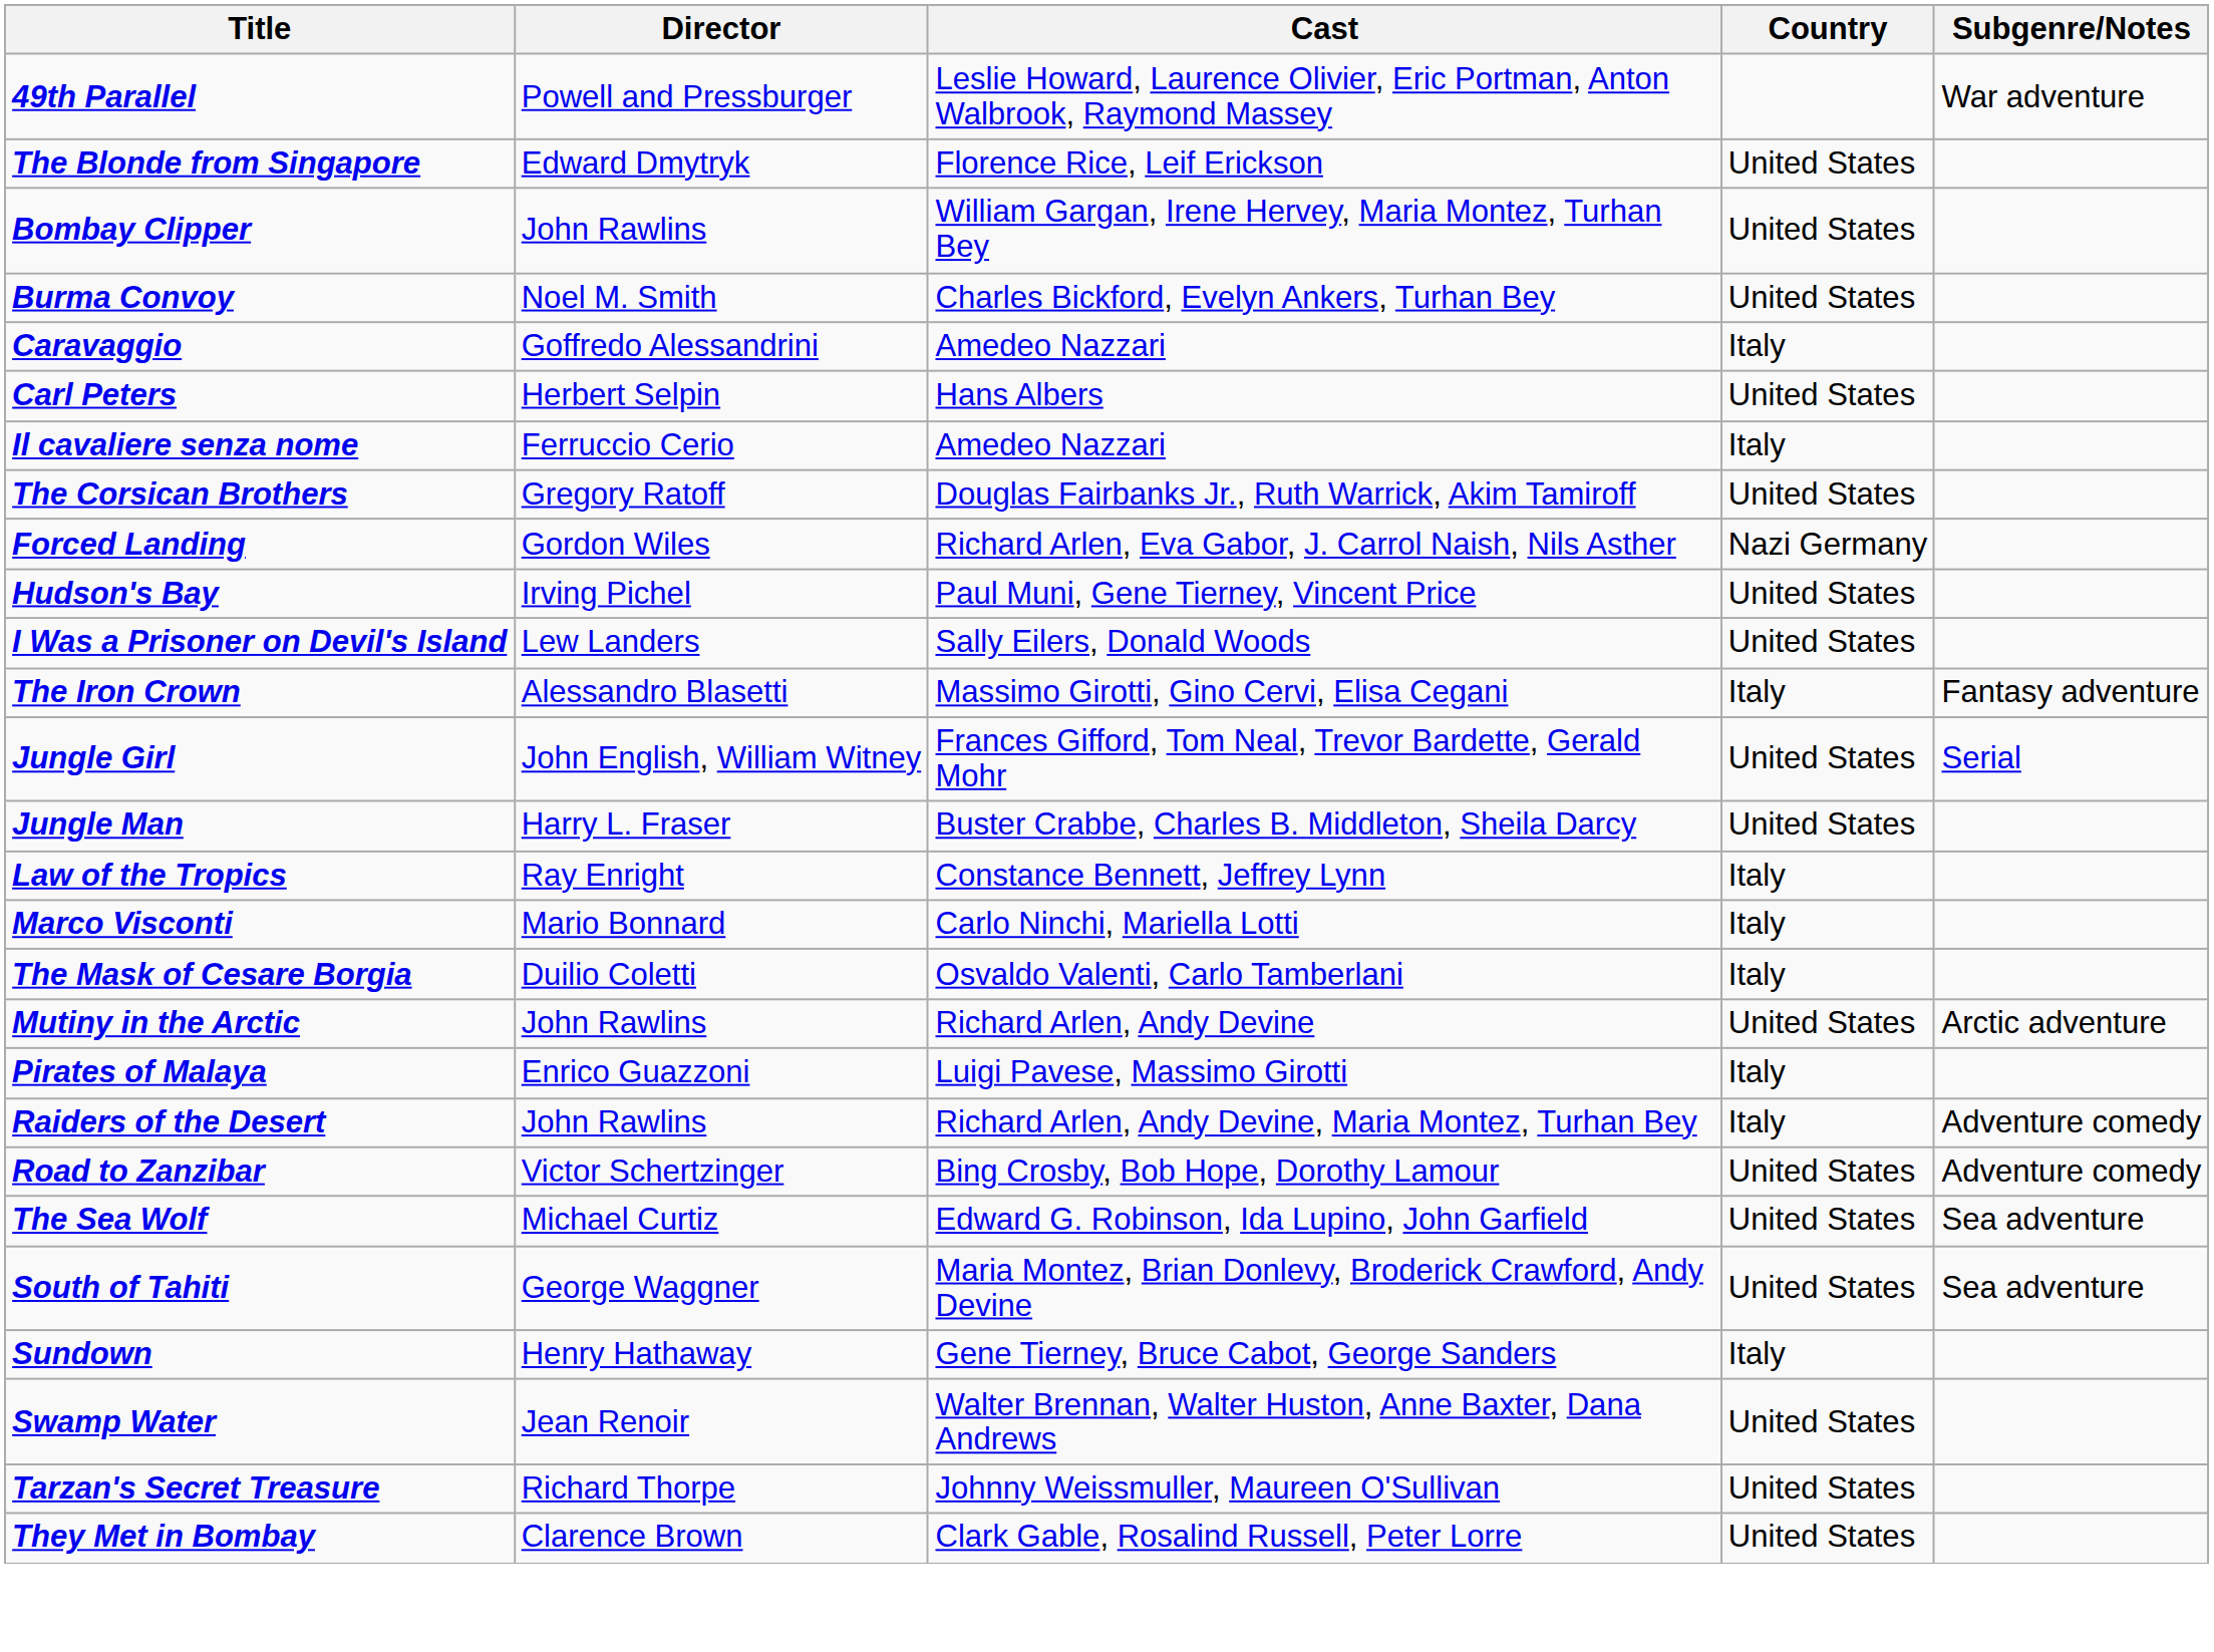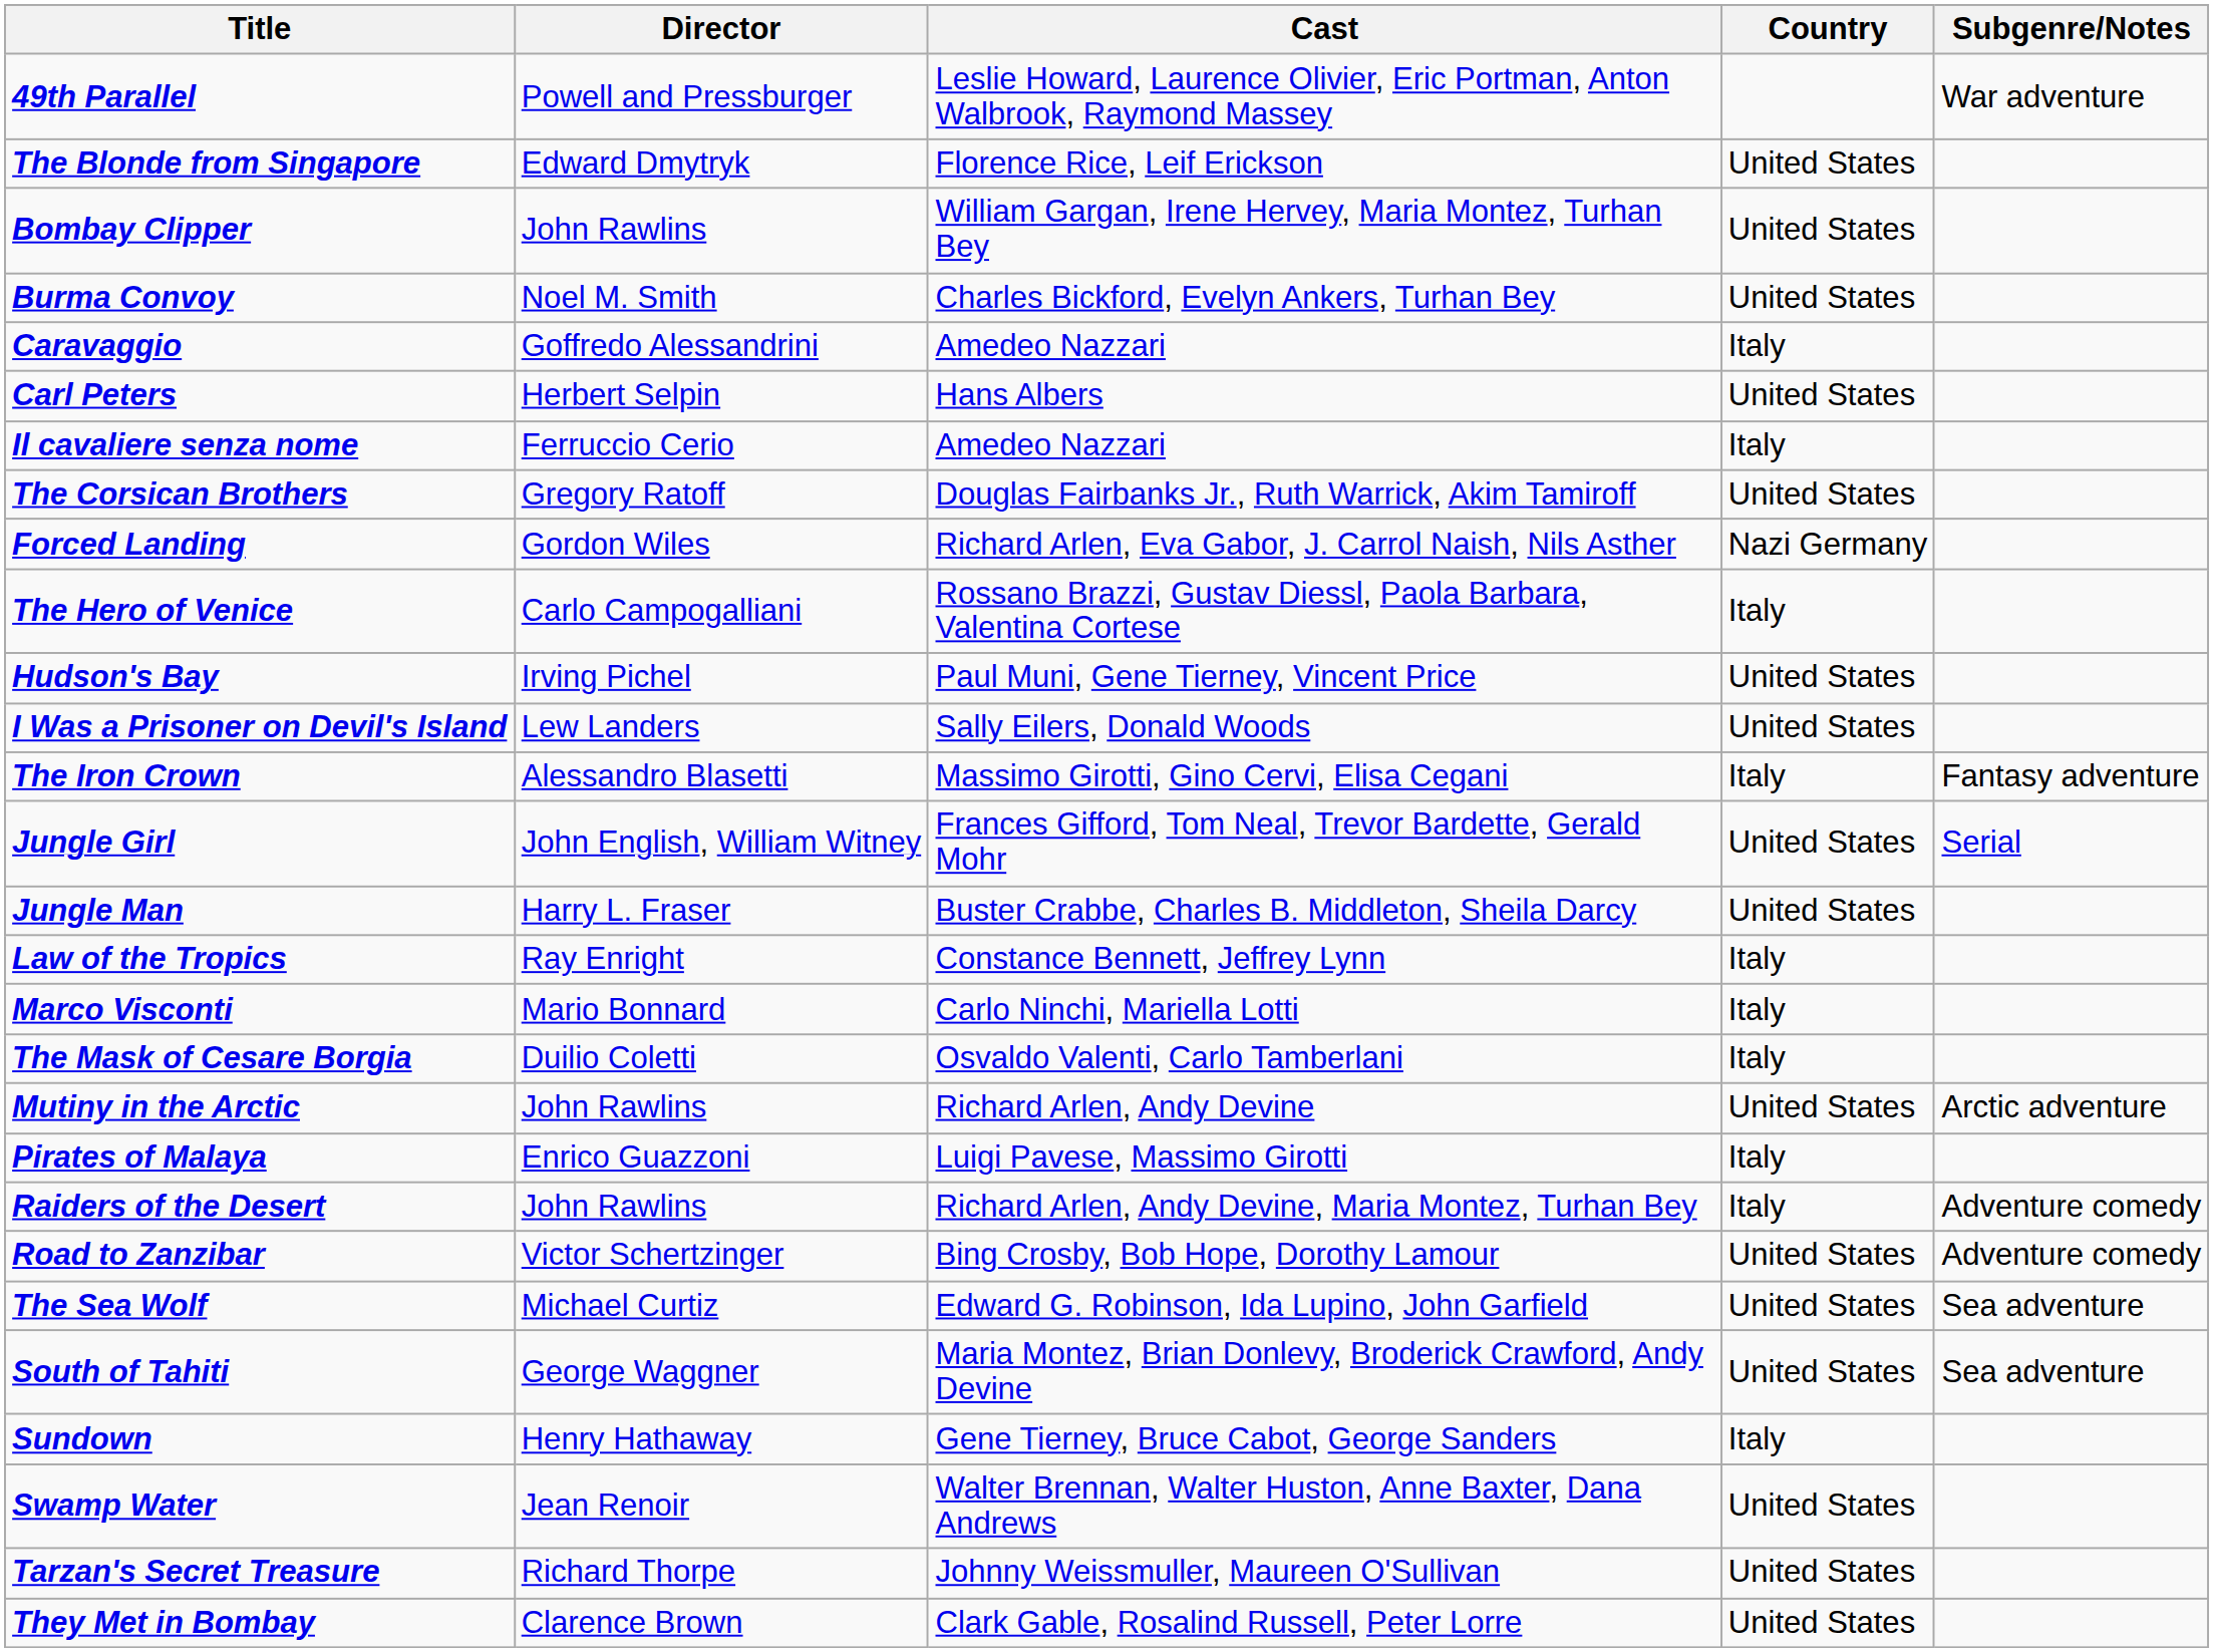+ row: The Hero of Venice | Carlo Campogalliani | Rossano Brazzi, Gustav Diessl, Paola Barbara, Valentina Cortese | Italy
